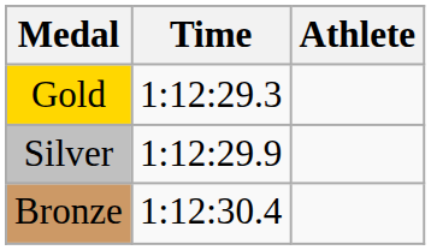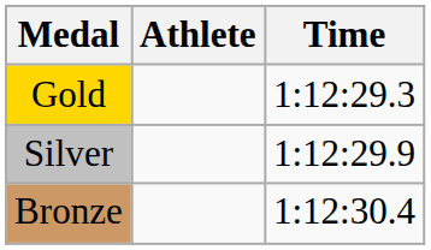columns swapped: Athlete <-> Time
